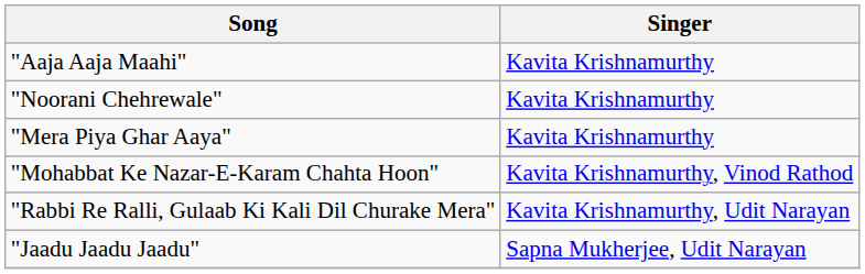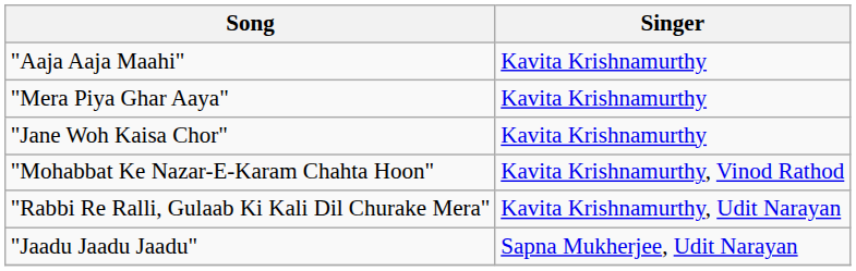- row: "Noorani Chehrewale" | Kavita Krishnamurthy
+ row: "Jane Woh Kaisa Chor" | Kavita Krishnamurthy
